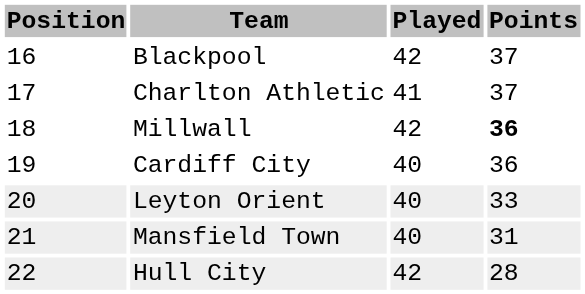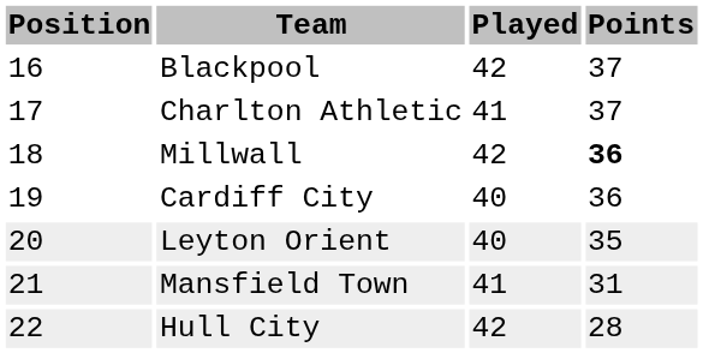Leyton Orient | Points: 33 -> 35
Mansfield Town | Played: 40 -> 41
